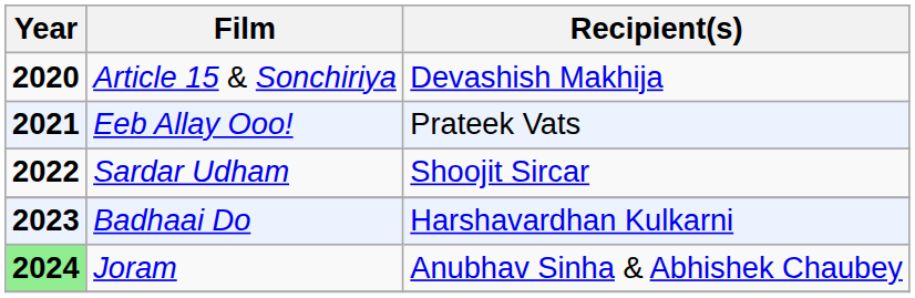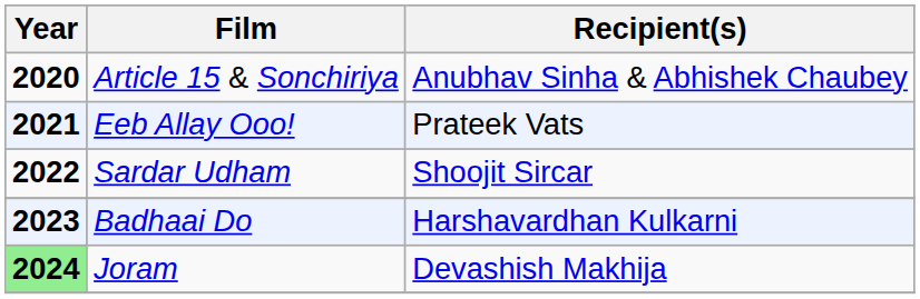Article 15 & Sonchiriya | Recipient(s): Devashish Makhija -> Anubhav Sinha & Abhishek Chaubey
Joram | Recipient(s): Anubhav Sinha & Abhishek Chaubey -> Devashish Makhija
